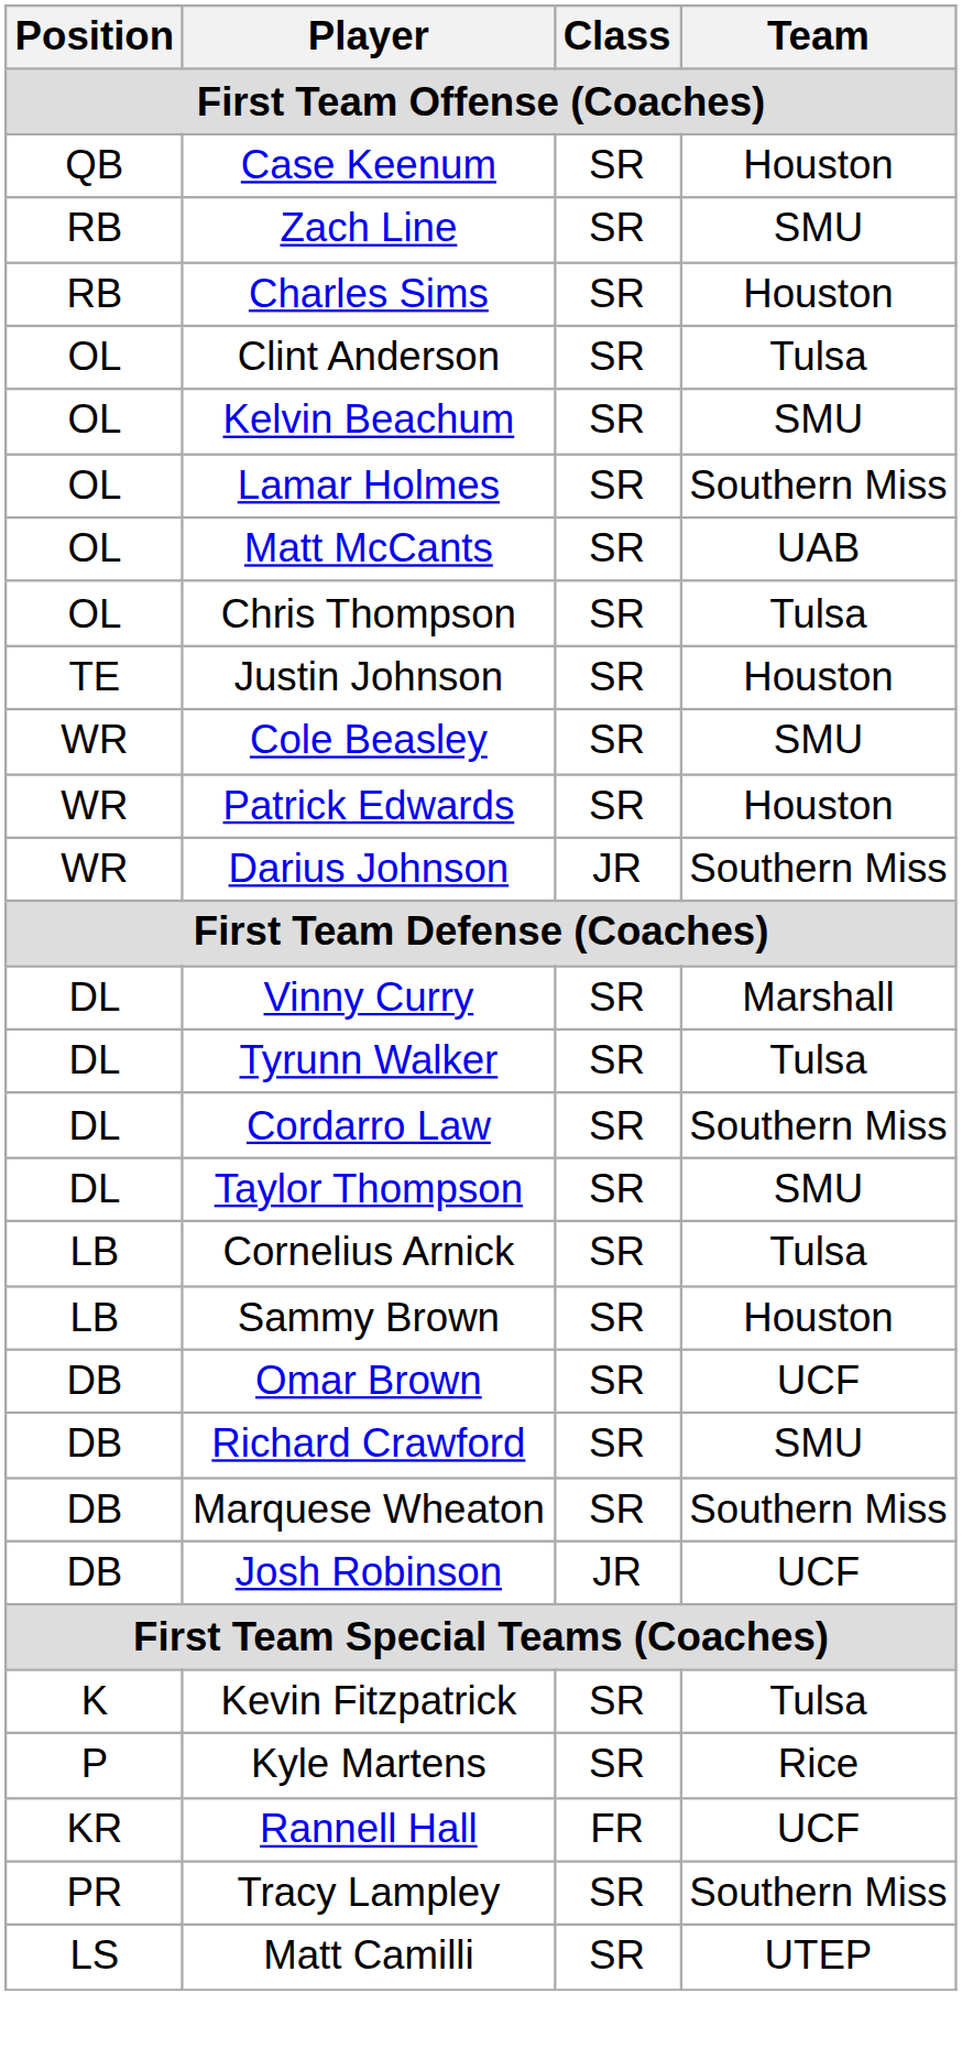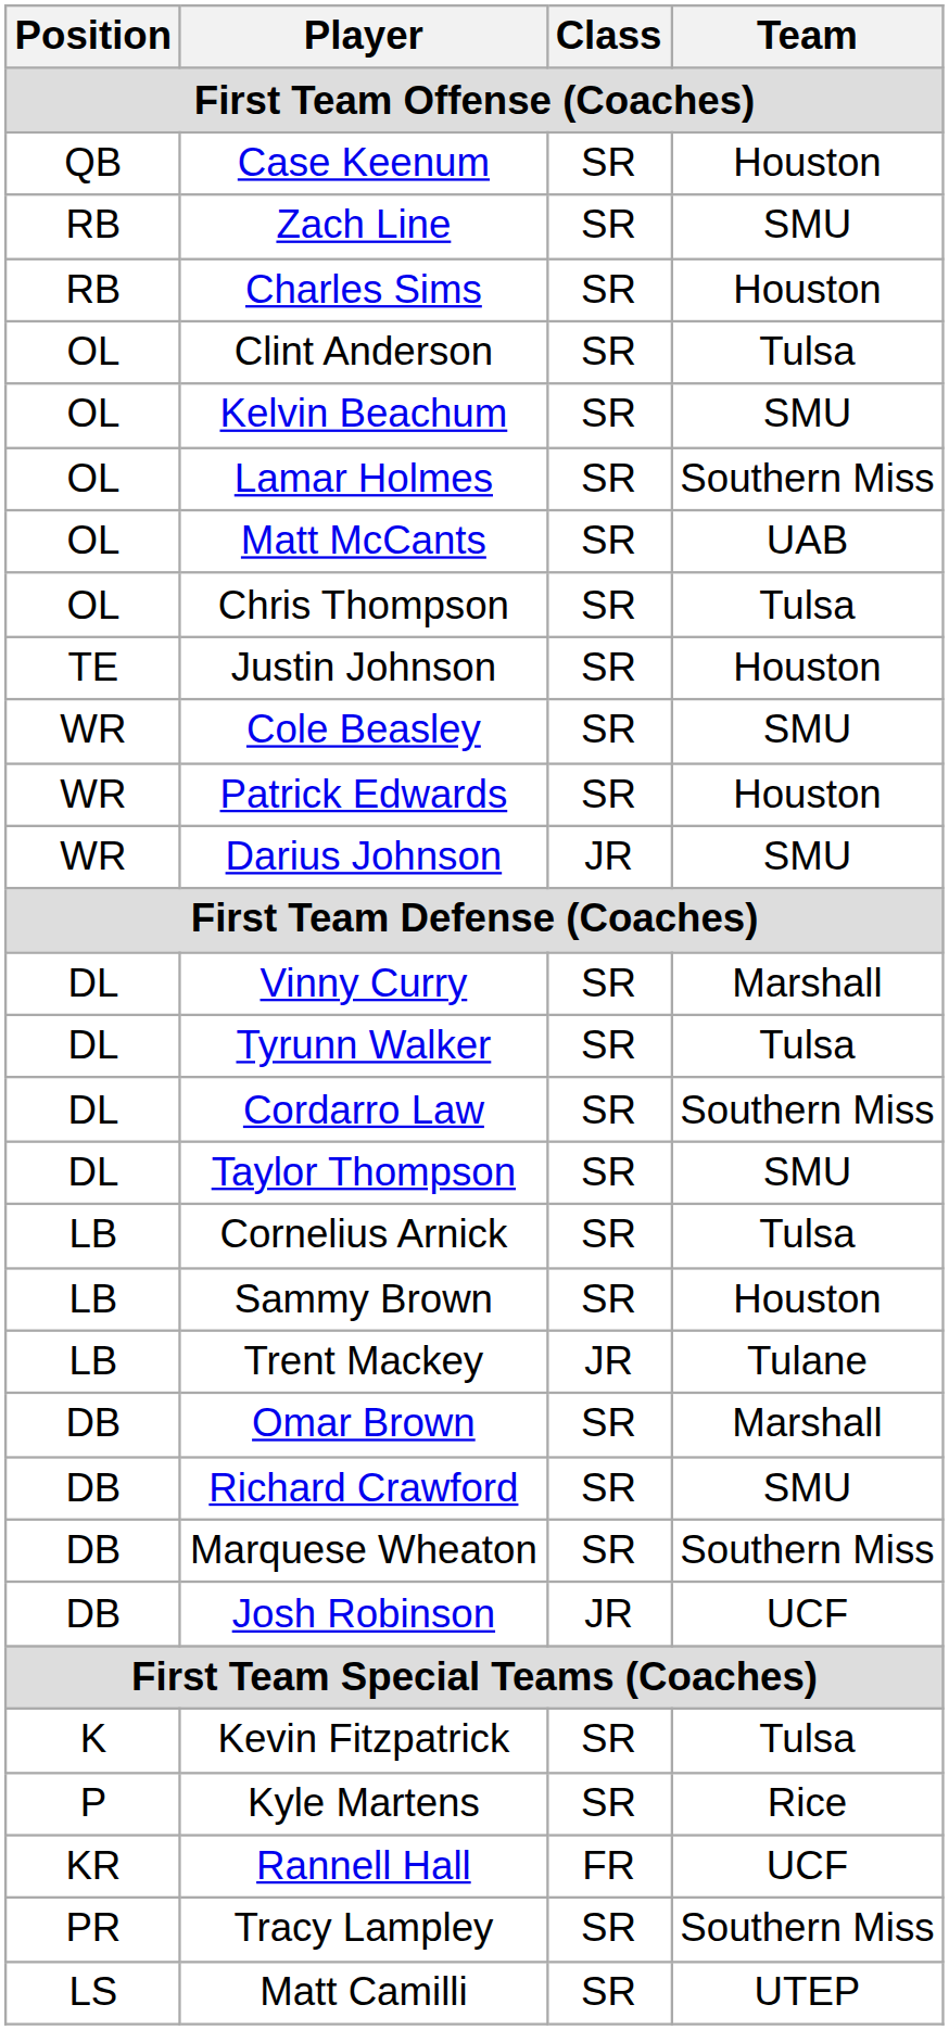Darius Johnson | Team: Southern Miss -> SMU
+ row: LB | Trent Mackey | JR | Tulane
Omar Brown | Team: UCF -> Marshall
